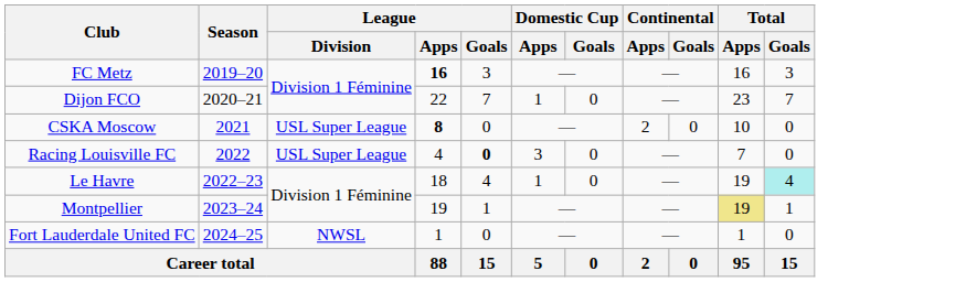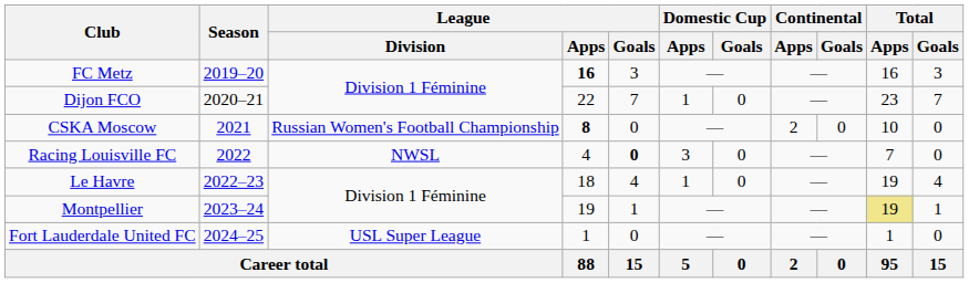CSKA Moscow | League / Division: USL Super League -> Russian Women's Football Championship
Racing Louisville FC | League / Division: USL Super League -> NWSL
Le Havre | Total / Goals: paleturquoise background -> no background
Fort Lauderdale United FC | League / Division: NWSL -> USL Super League
